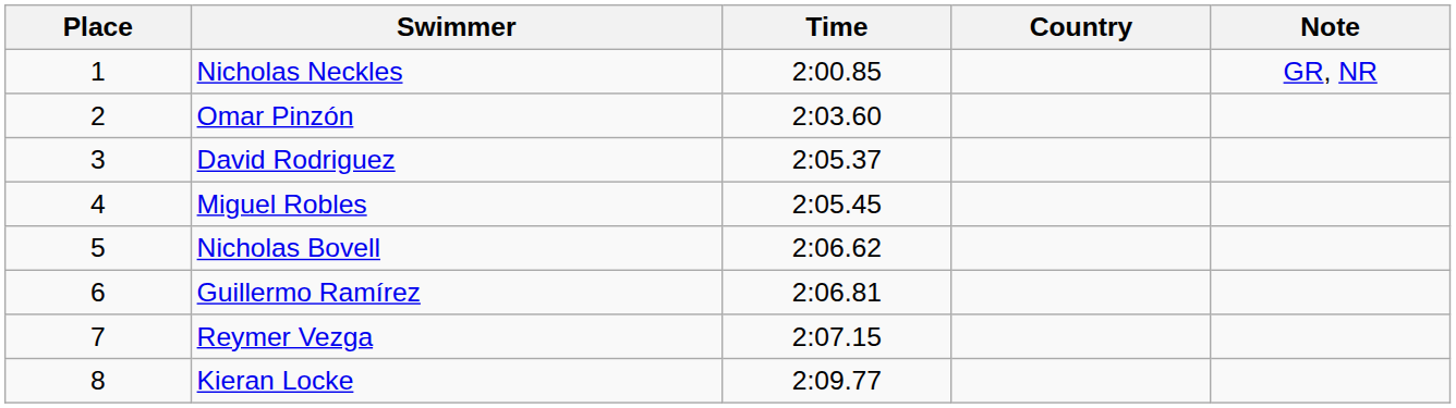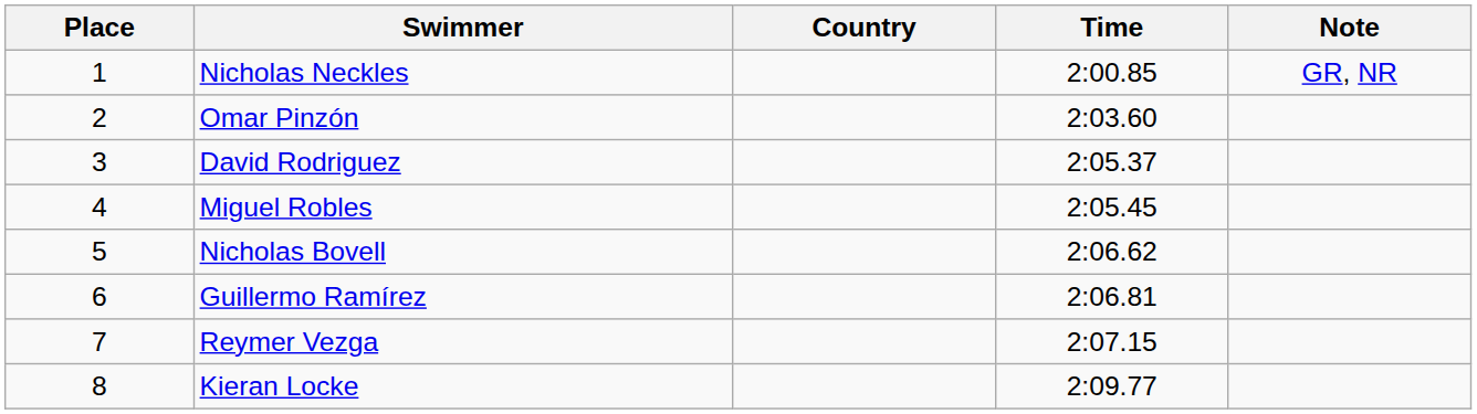columns swapped: Country <-> Time
